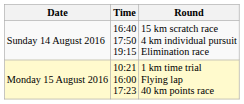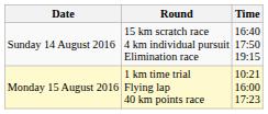columns swapped: Time <-> Round
